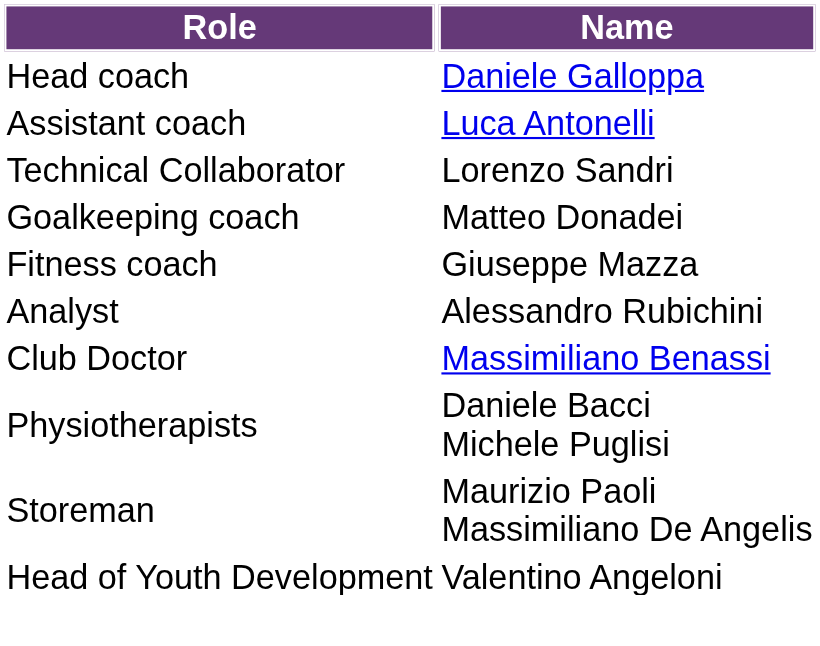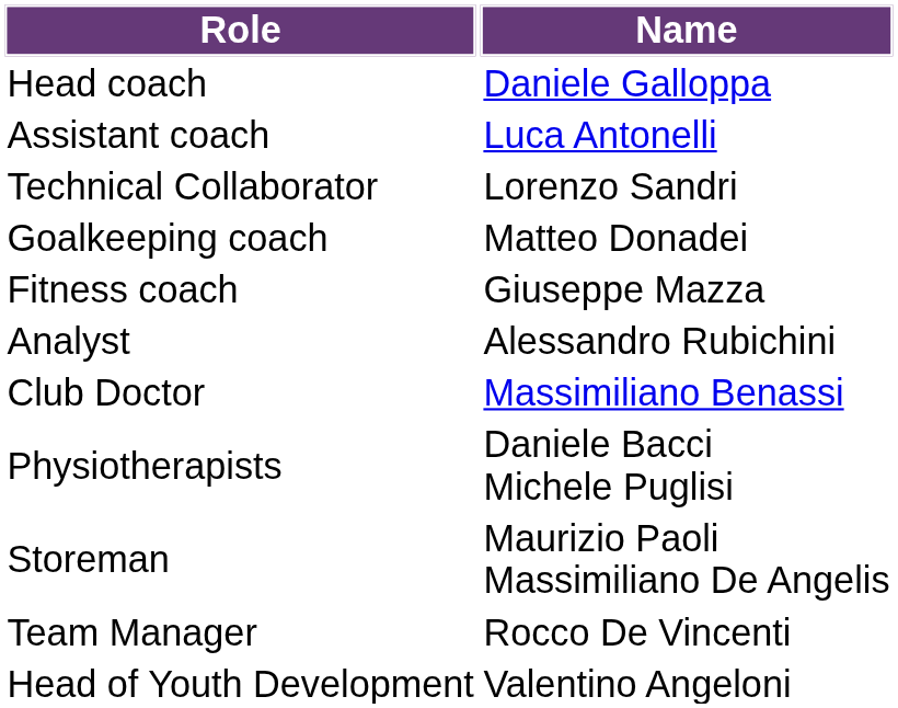+ row: Team Manager | Rocco De Vincenti
